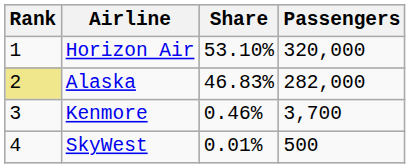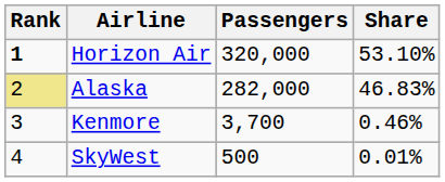columns swapped: Passengers <-> Share
Horizon Air | Rank: normal -> bold
